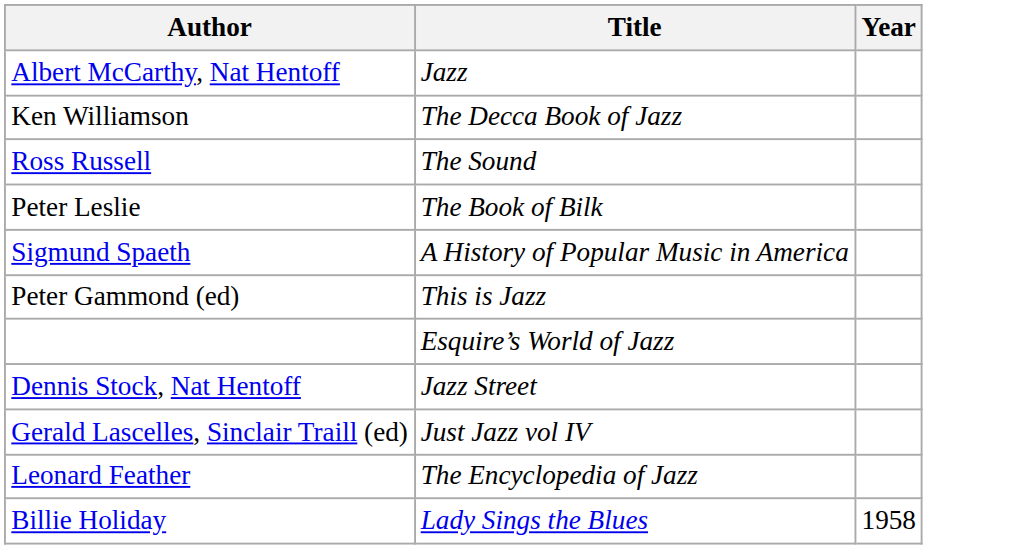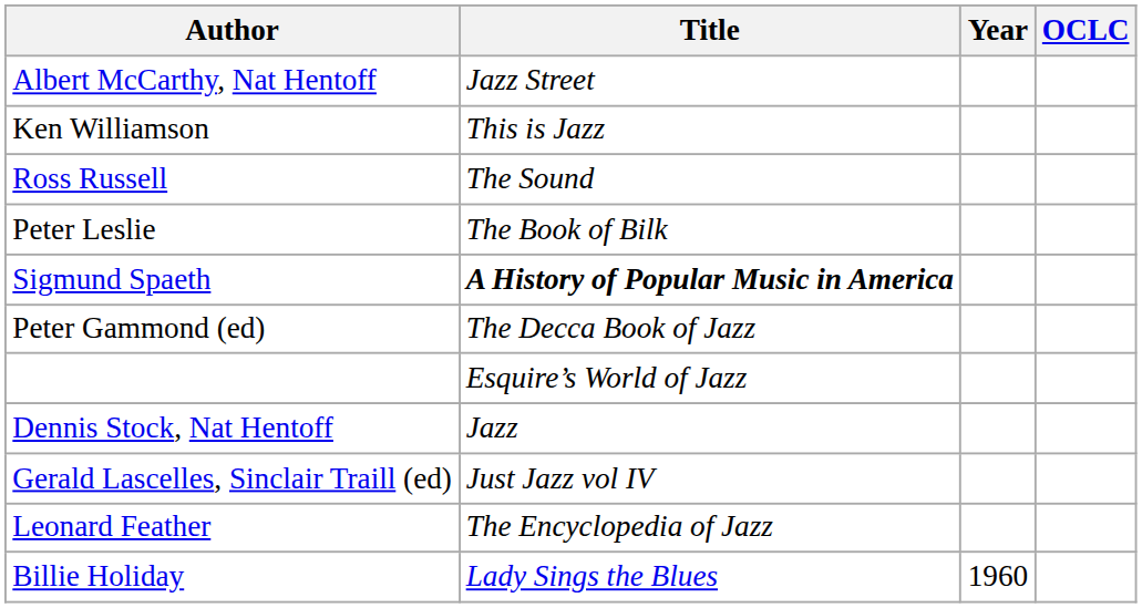+ column: OCLC
Albert McCarthy, Nat Hentoff | Title: Jazz -> Jazz Street
Ken Williamson | Title: The Decca Book of Jazz -> This is Jazz
Sigmund Spaeth | Title: normal -> bold
Peter Gammond (ed) | Title: This is Jazz -> The Decca Book of Jazz
Dennis Stock, Nat Hentoff | Title: Jazz Street -> Jazz
Billie Holiday | Year: 1958 -> 1960
